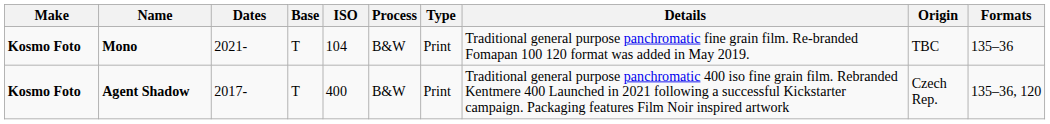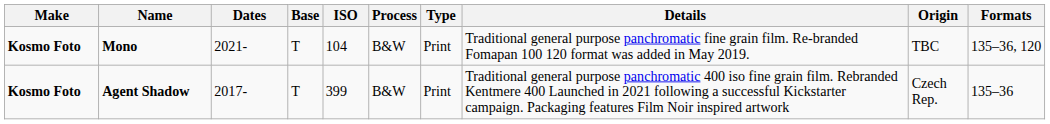Mono | Formats: 135–36 -> 135–36, 120
Agent Shadow | ISO: 400 -> 399
Agent Shadow | Formats: 135–36, 120 -> 135–36
